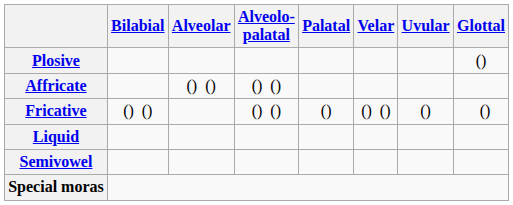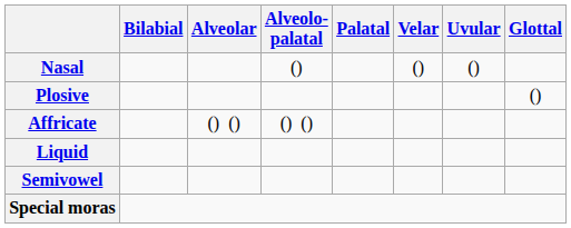+ row: Nasal | () | () | ()
- row: Fricative | () () | () () | () | () () | () | ()
